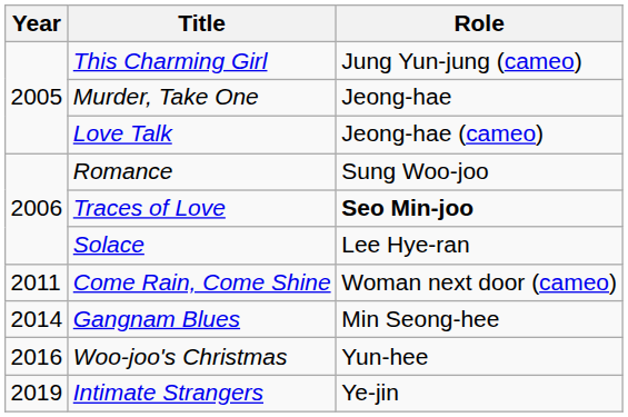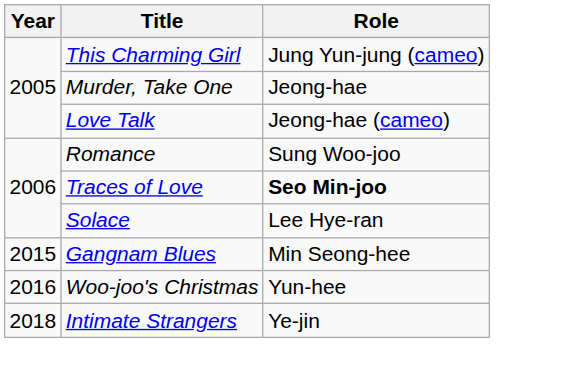- row: 2011 | Come Rain, Come Shine | Woman next door (cameo)
Gangnam Blues | Year: 2014 -> 2015
Intimate Strangers | Year: 2019 -> 2018
